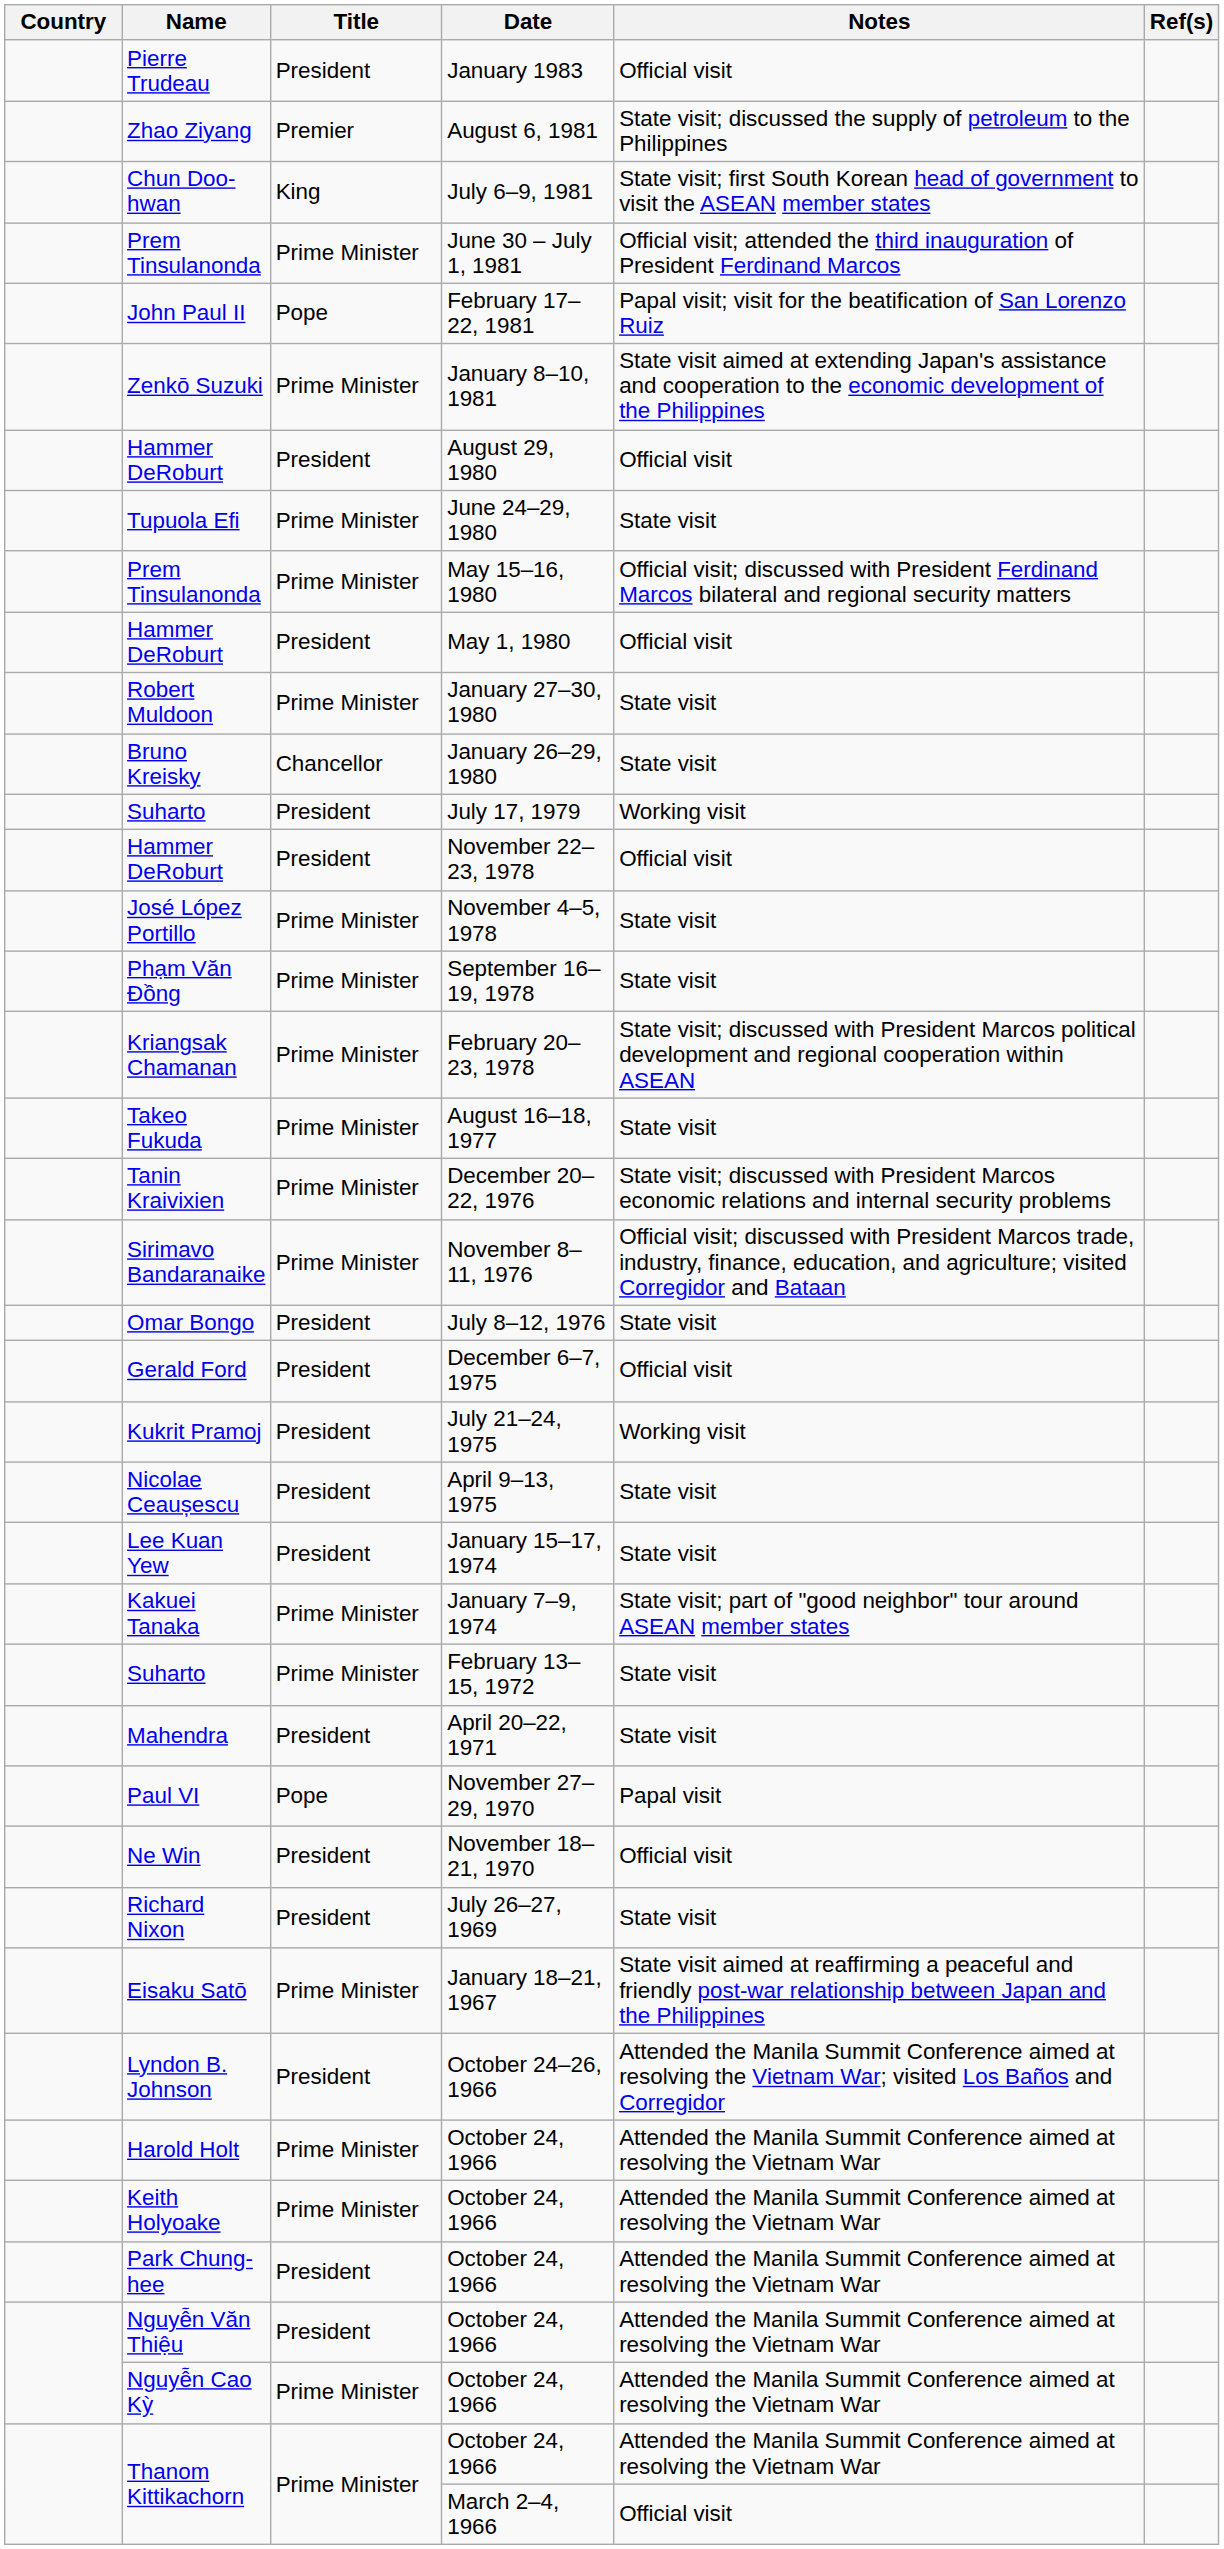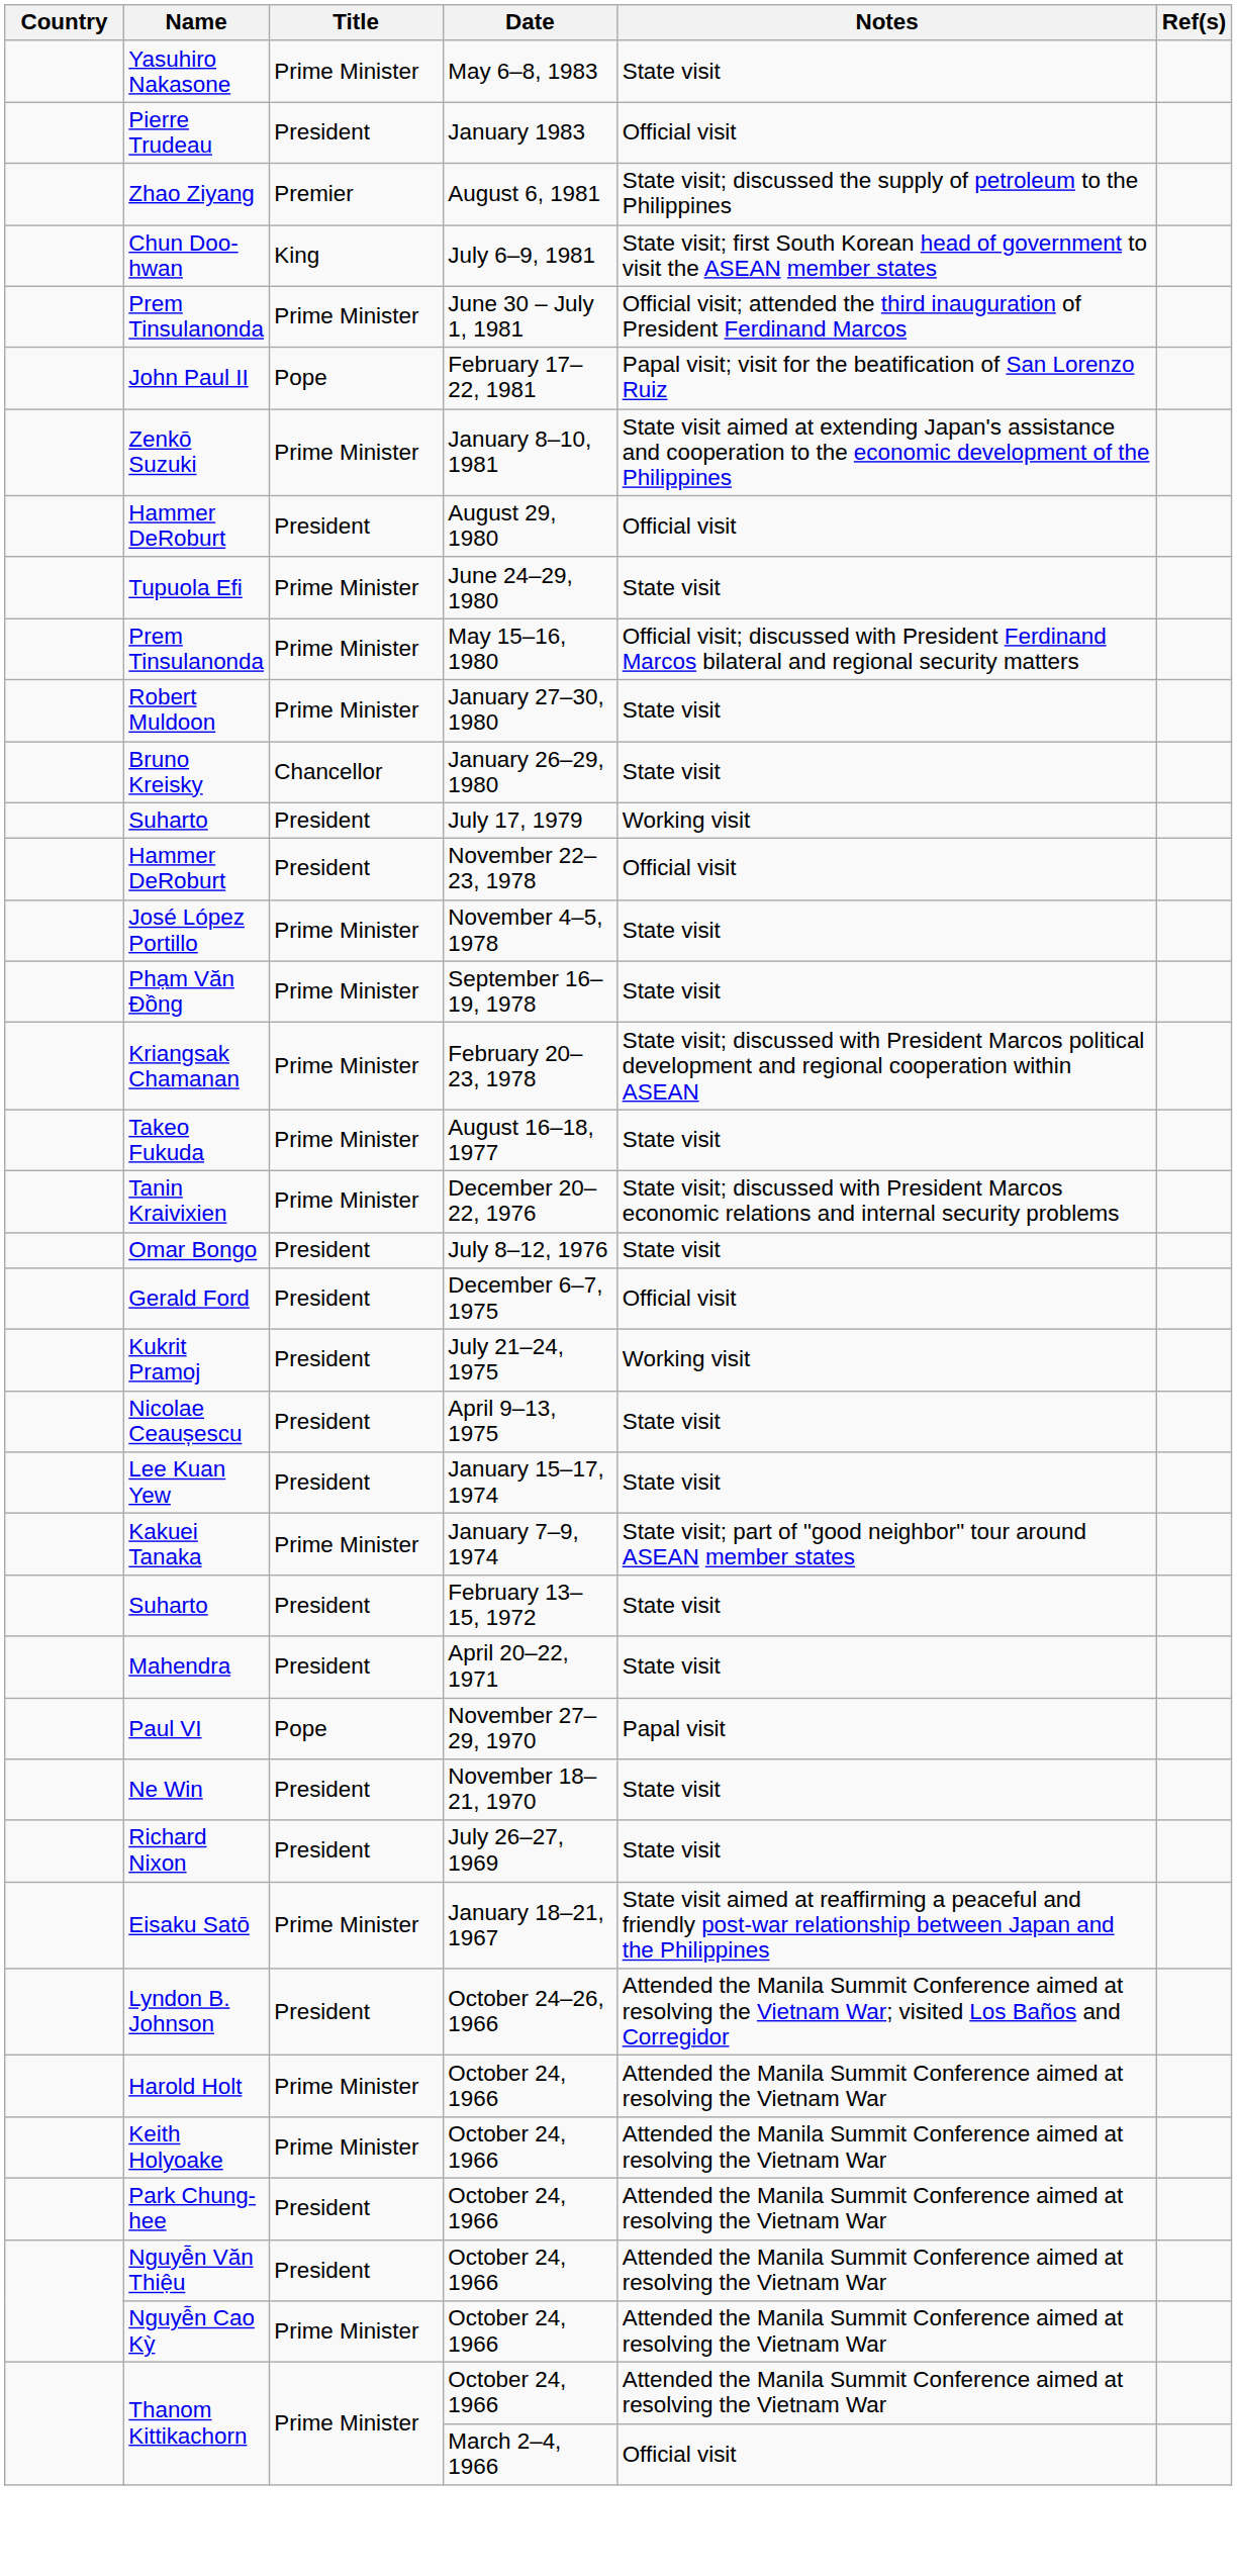+ row: Yasuhiro Nakasone | Prime Minister | May 6–8, 1983 | State visit
- row: Hammer DeRoburt | President | May 1, 1980 | Official visit
- row: Sirimavo Bandaranaike | Prime Minister | November 8–11, 1976 | Official visit; discussed with President Marcos trade, industry, finance, education, and agriculture; visited Corregidor and Bataan
Suharto / February 13–15, 1972 | Title: Prime Minister -> President
Ne Win | Notes: Official visit -> State visit
